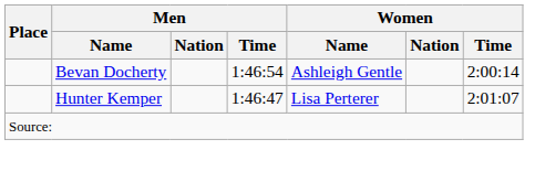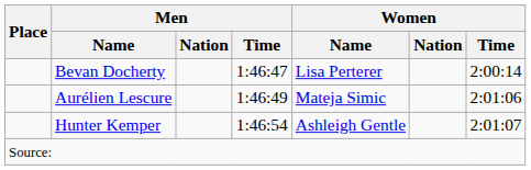Bevan Docherty | Men / Time: 1:46:54 -> 1:46:47
Bevan Docherty | Women / Name: Ashleigh Gentle -> Lisa Perterer
+ row: Aurélien Lescure | 1:46:49 | Mateja Simic | 2:01:06
Hunter Kemper | Men / Time: 1:46:47 -> 1:46:54
Hunter Kemper | Women / Name: Lisa Perterer -> Ashleigh Gentle
